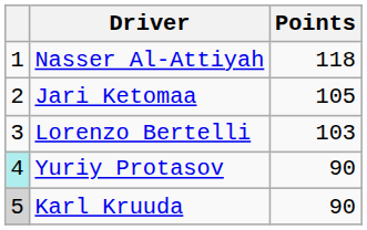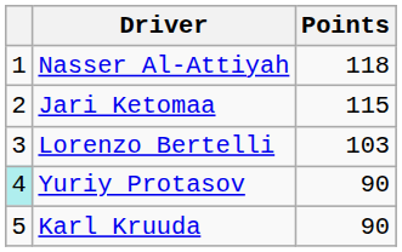Jari Ketomaa | Points: 105 -> 115
Karl Kruuda | column 1: lightgrey background -> no background
